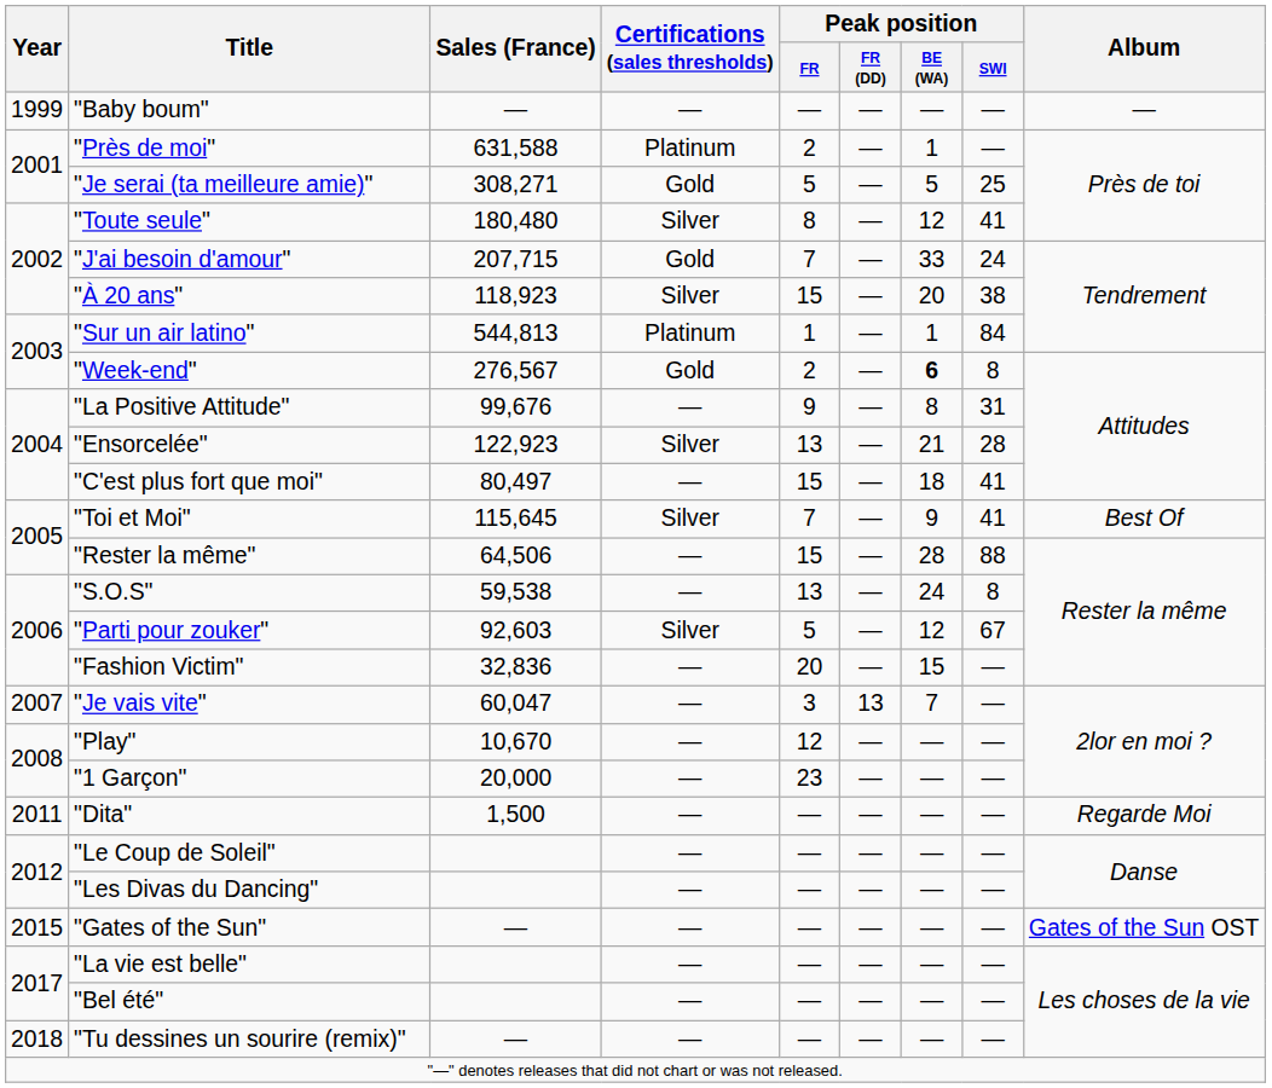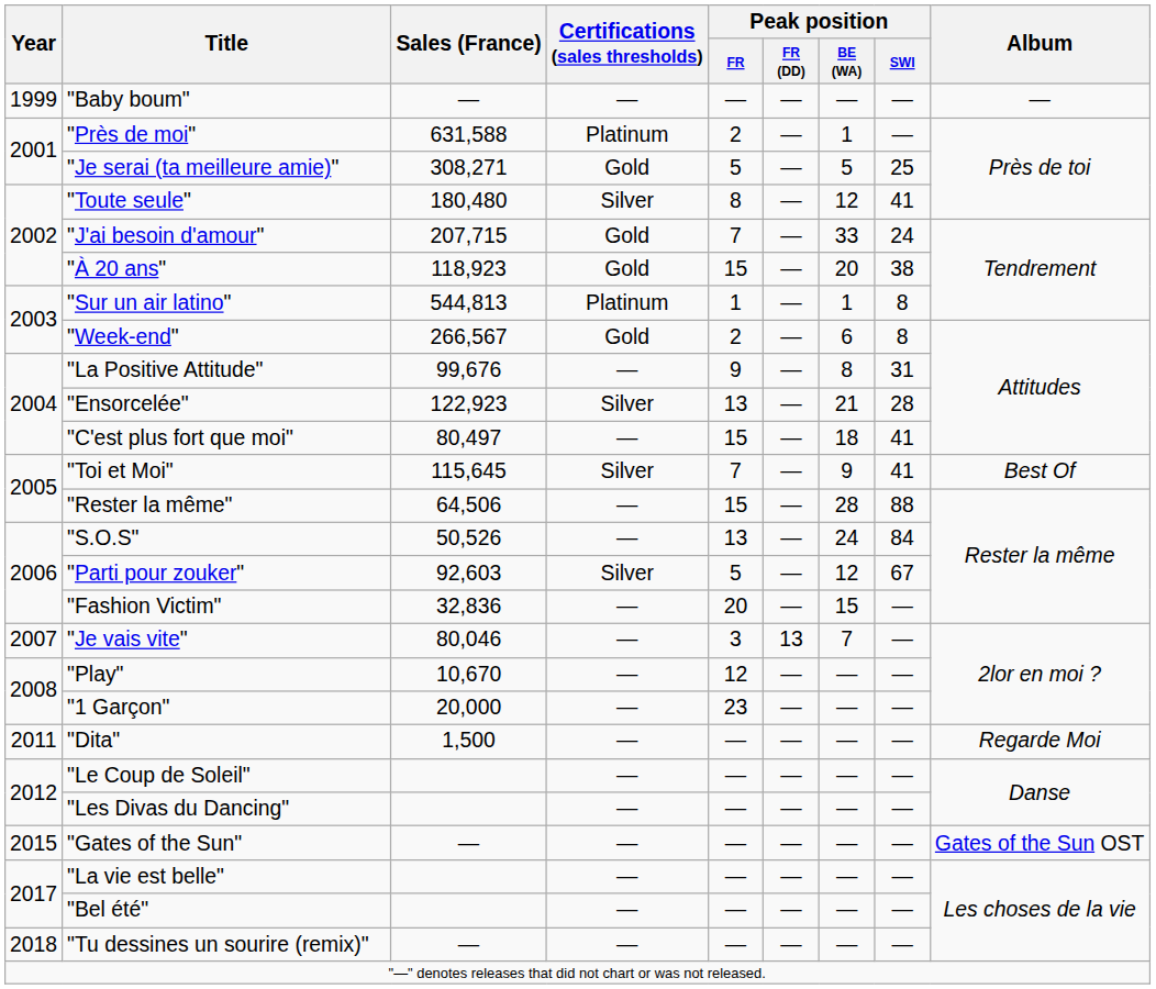"À 20 ans" | Certifications (sales thresholds): Silver -> Gold
"Sur un air latino" | Peak position / SWI: 84 -> 8
"Week-end" | Sales (France): 276,567 -> 266,567
"Week-end" | Peak position / BE (WA): bold -> normal
"S.O.S" | Sales (France): 59,538 -> 50,526
"S.O.S" | Peak position / SWI: 8 -> 84
"Je vais vite" | Sales (France): 60,047 -> 80,046
